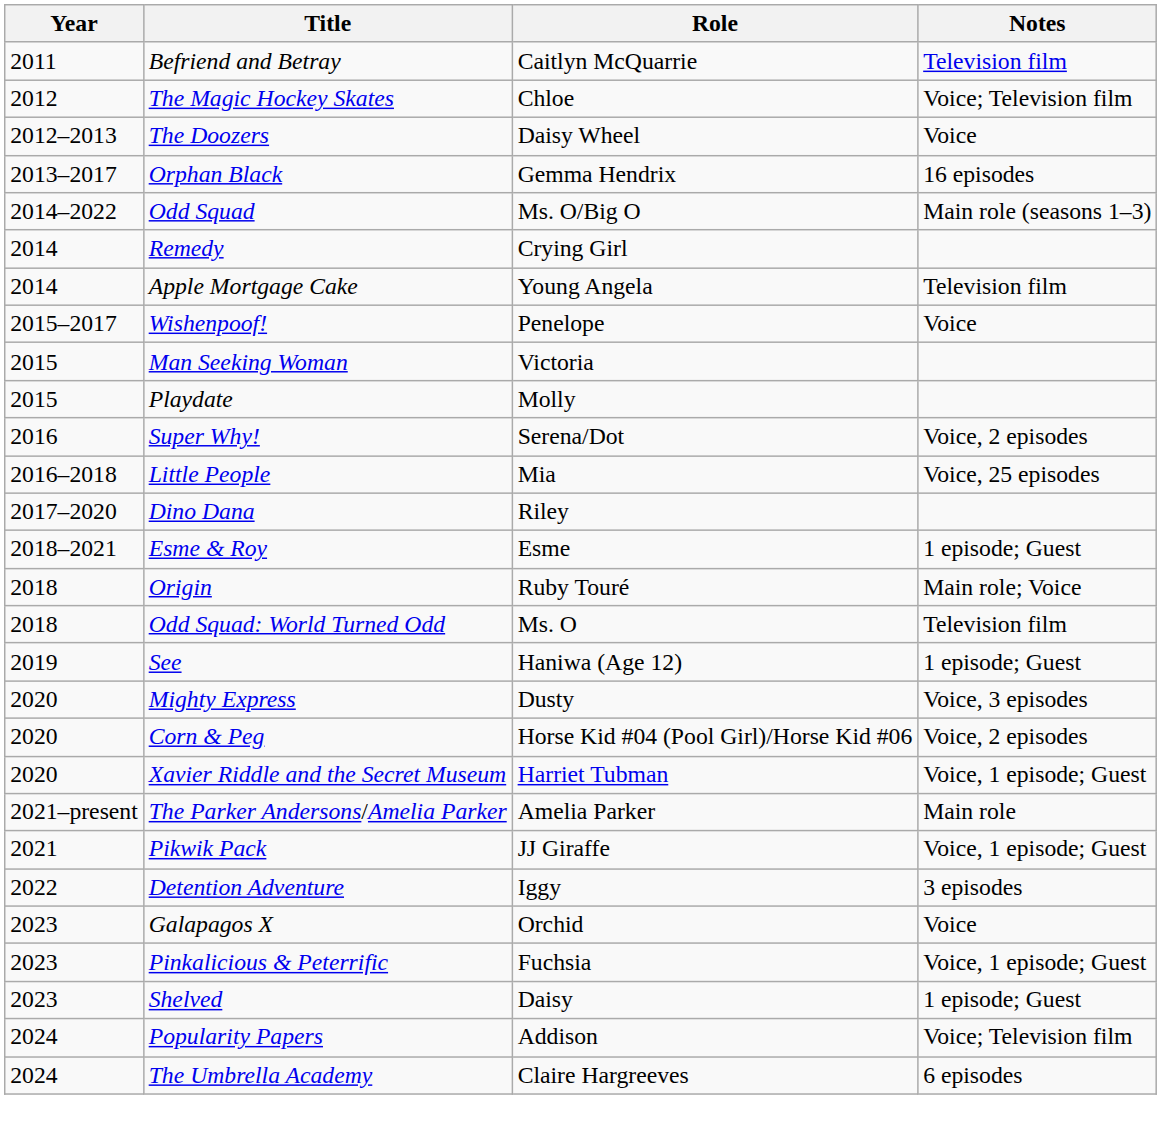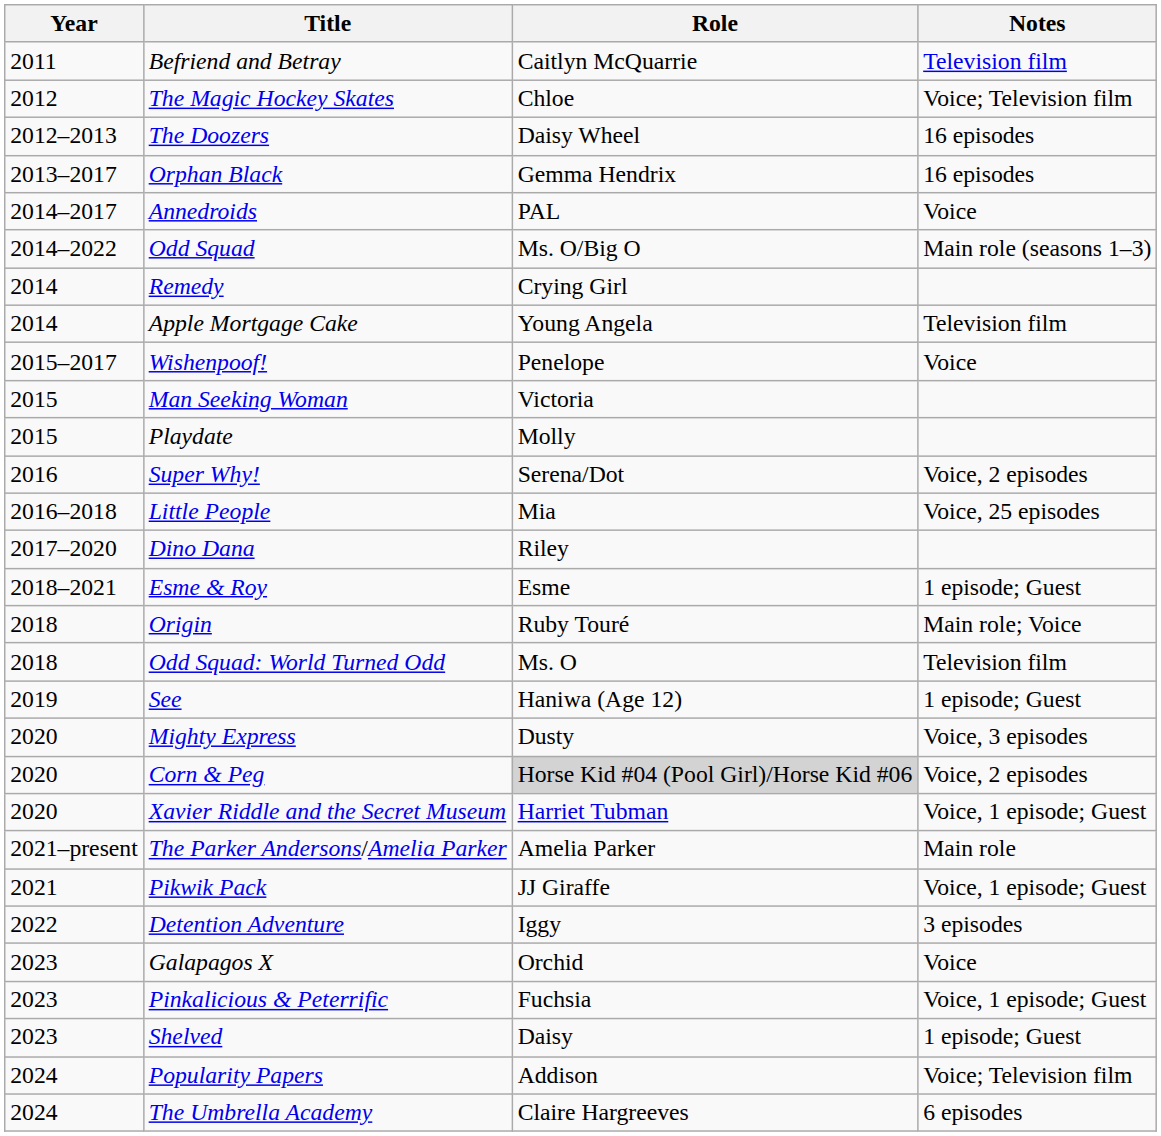The Doozers | Notes: Voice -> 16 episodes
+ row: 2014–2017 | Annedroids | PAL | Voice
Corn & Peg | Role: no background -> lightgrey background
